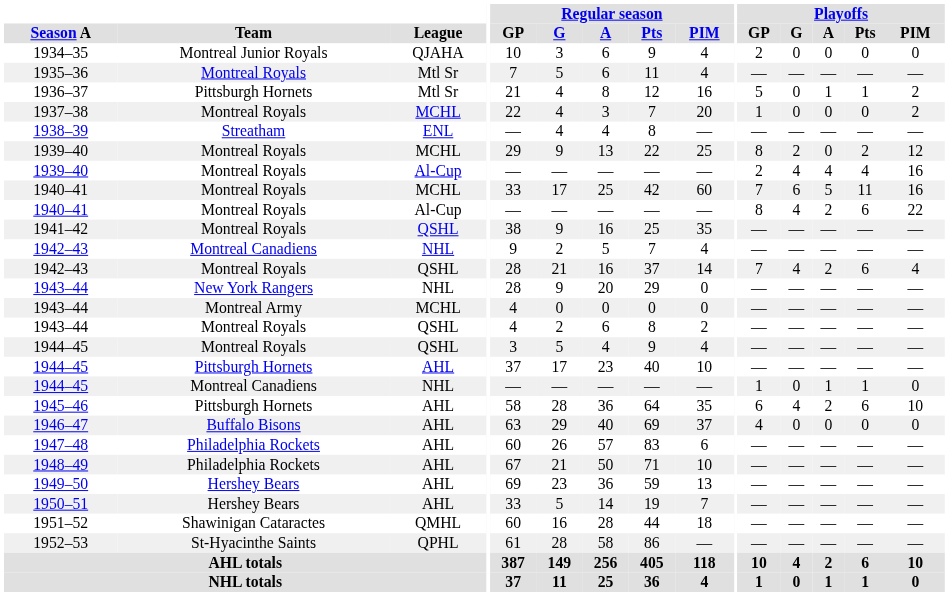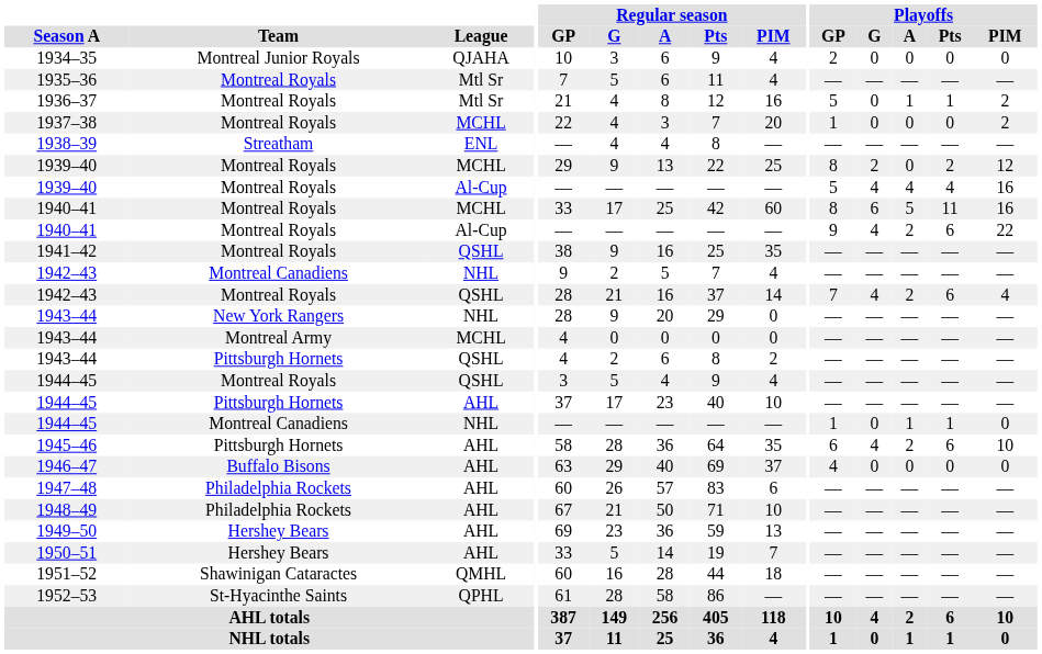1936–37 | Team: Pittsburgh Hornets -> Montreal Royals
1939–40 / Al-Cup | Playoffs / GP: 2 -> 5
1940–41 / MCHL | Playoffs / GP: 7 -> 8
1940–41 / Al-Cup | Playoffs / GP: 8 -> 9
1943–44 / QSHL | Team: Montreal Royals -> Pittsburgh Hornets
